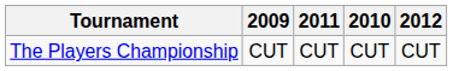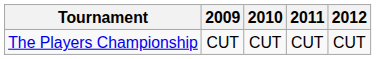columns swapped: 2010 <-> 2011
